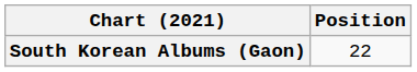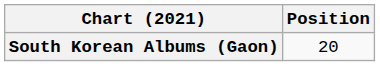South Korean Albums (Gaon) | Position: 22 -> 20
